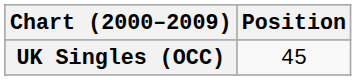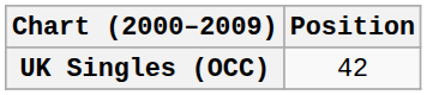UK Singles (OCC) | Position: 45 -> 42
